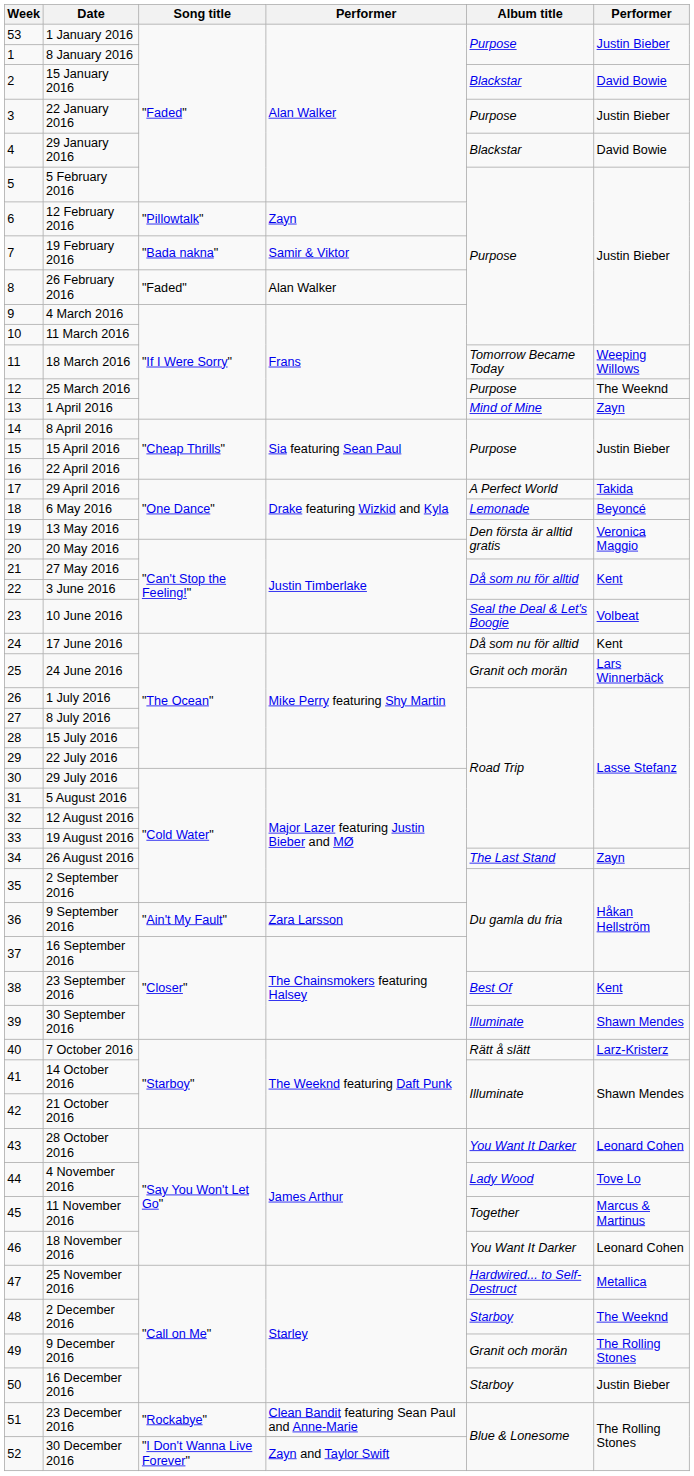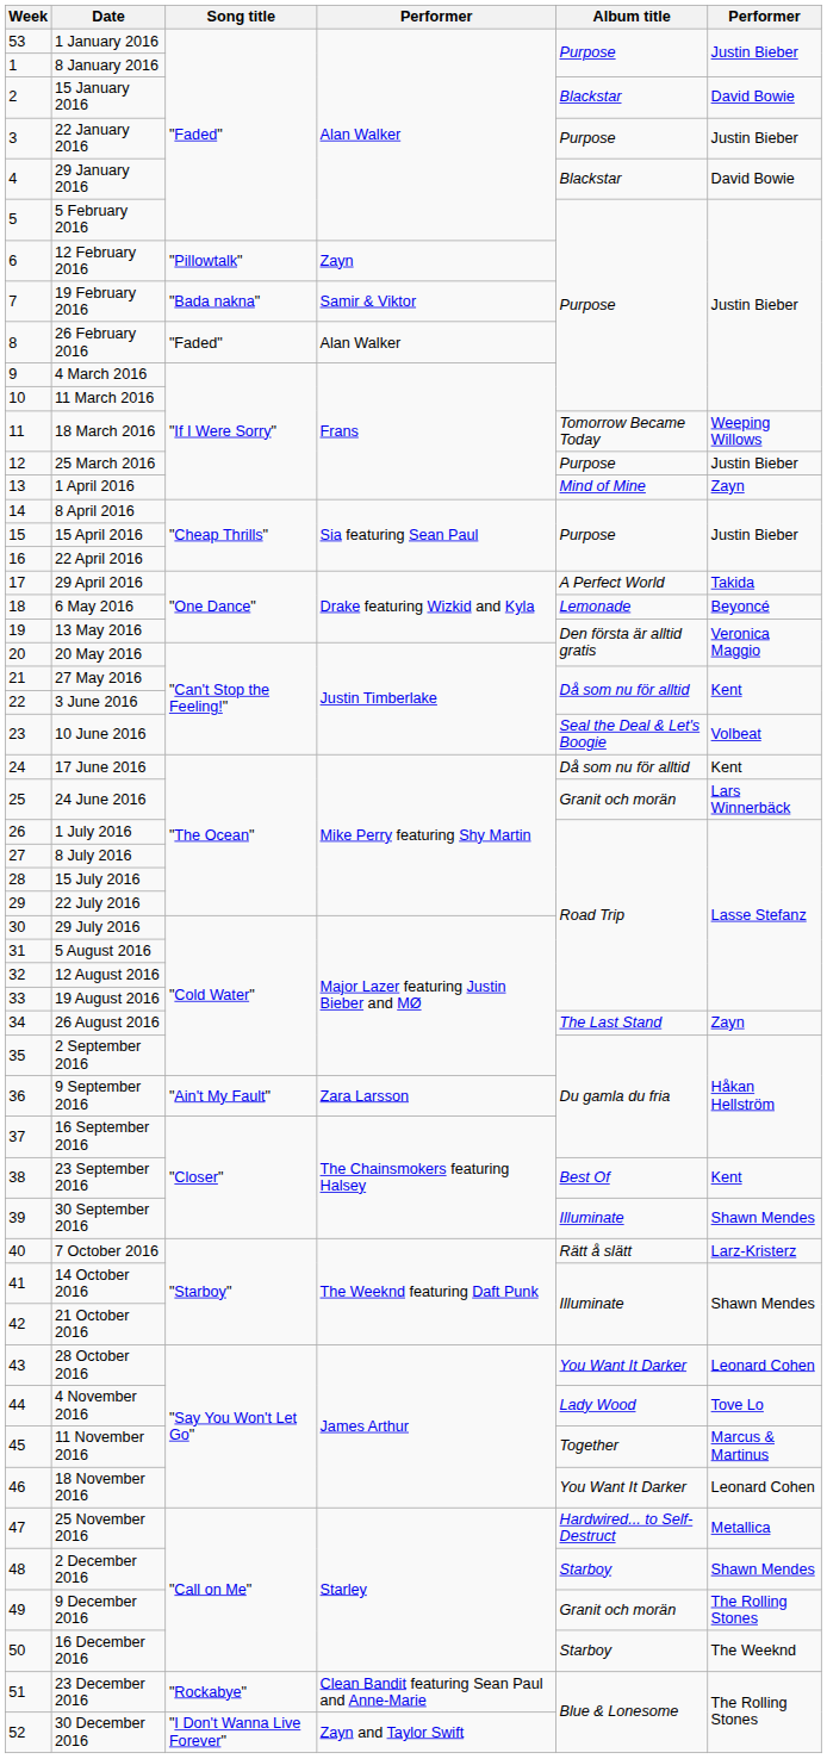25 March 2016 | column 6: The Weeknd -> Justin Bieber
2 December 2016 | column 6: The Weeknd -> Shawn Mendes
16 December 2016 | column 6: Justin Bieber -> The Weeknd
